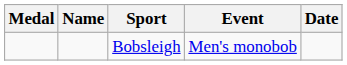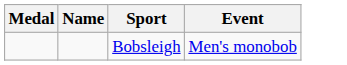- column: Date
